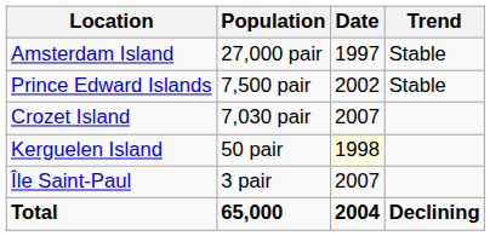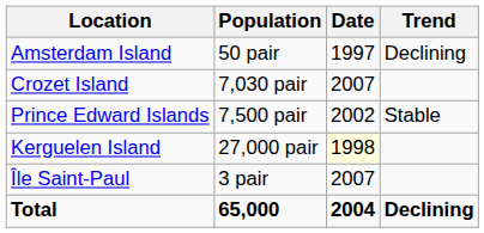Amsterdam Island | Population: 27,000 pair -> 50 pair
Amsterdam Island | Trend: Stable -> Declining
rows swapped: Prince Edward Islands <-> Crozet Island
Kerguelen Island | Population: 50 pair -> 27,000 pair
